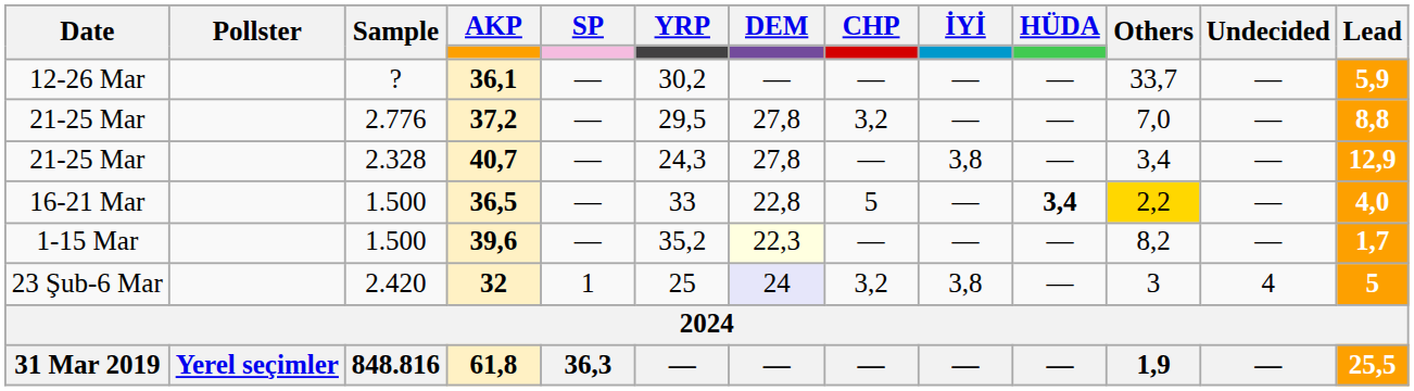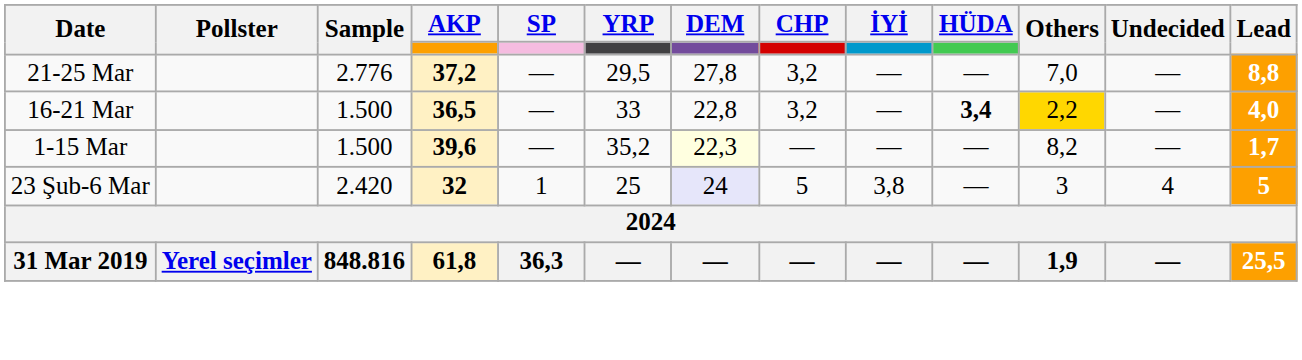- row: 12-26 Mar | ? | 36,1 | — | 30,2 | — | — | — | — | 33,7 | — | 5,9
- row: 21-25 Mar | 2.328 | 40,7 | — | 24,3 | 27,8 | — | 3,8 | — | 3,4 | — | 12,9
16-21 Mar | CHP: 5 -> 3,2
23 Şub-6 Mar | CHP: 3,2 -> 5
